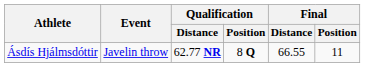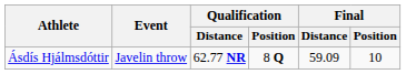Ásdís Hjálmsdóttir | Final / Distance: 66.55 -> 59.09
Ásdís Hjálmsdóttir | Final / Position: 11 -> 10
